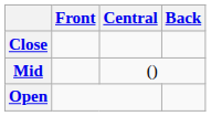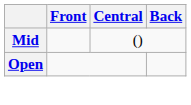- row: Close
